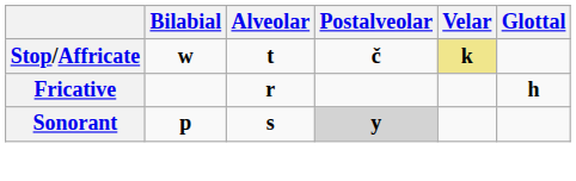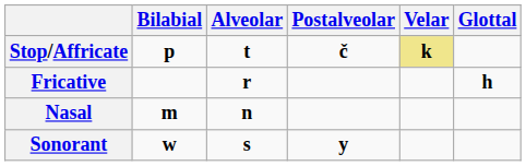Stop/Affricate | Bilabial: w -> p
+ row: Nasal | m | n
Sonorant | Bilabial: p -> w
Sonorant | Postalveolar: lightgrey background -> no background
